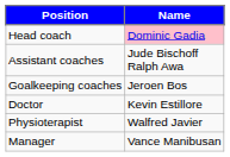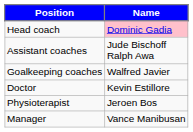Goalkeeping coaches | Name: Jeroen Bos -> Walfred Javier
Physioterapist | Name: Walfred Javier -> Jeroen Bos
